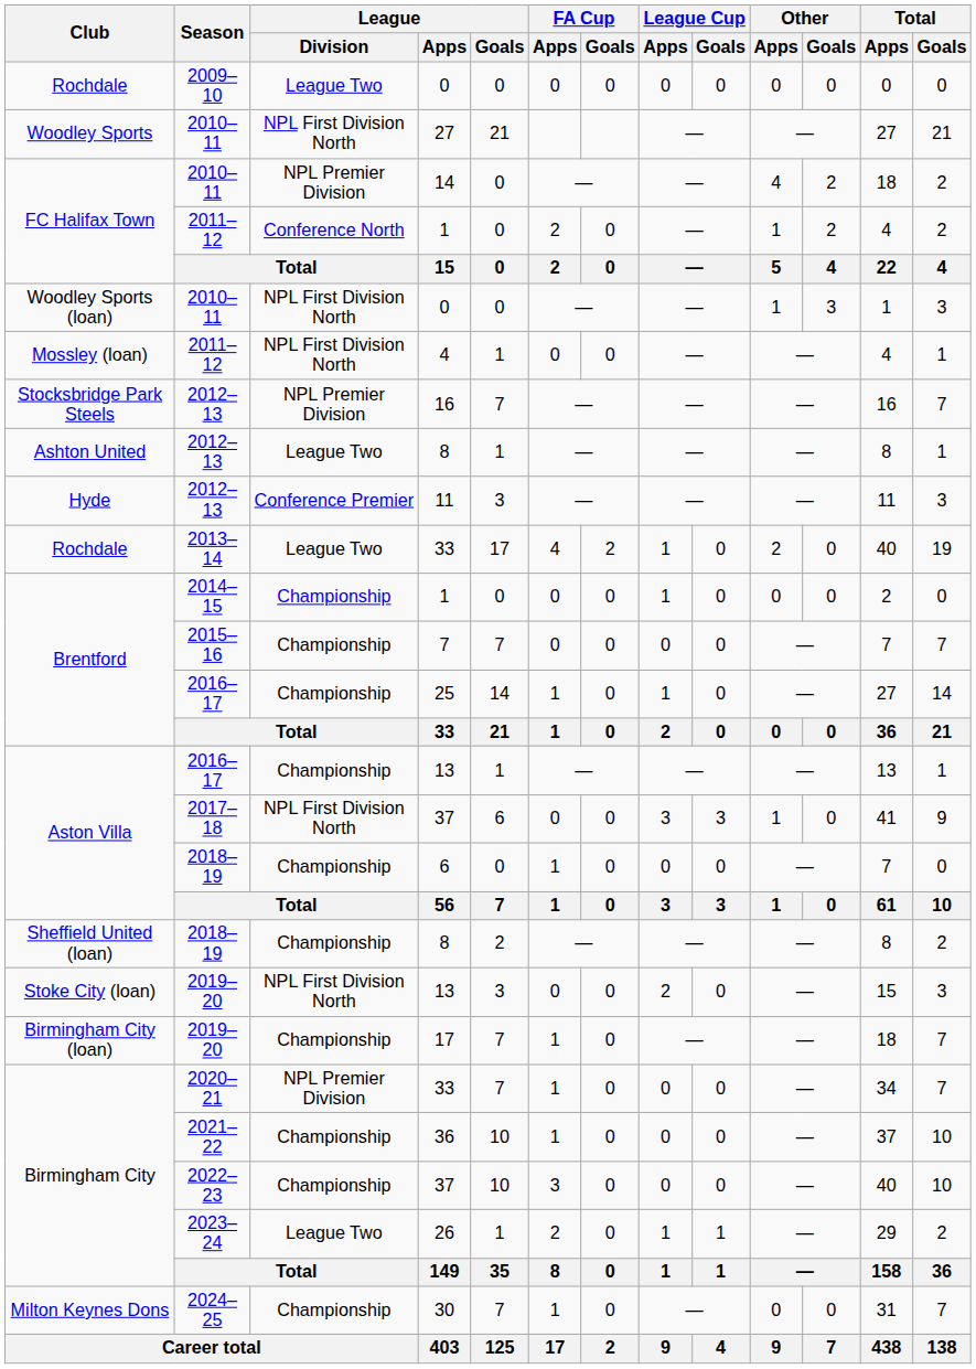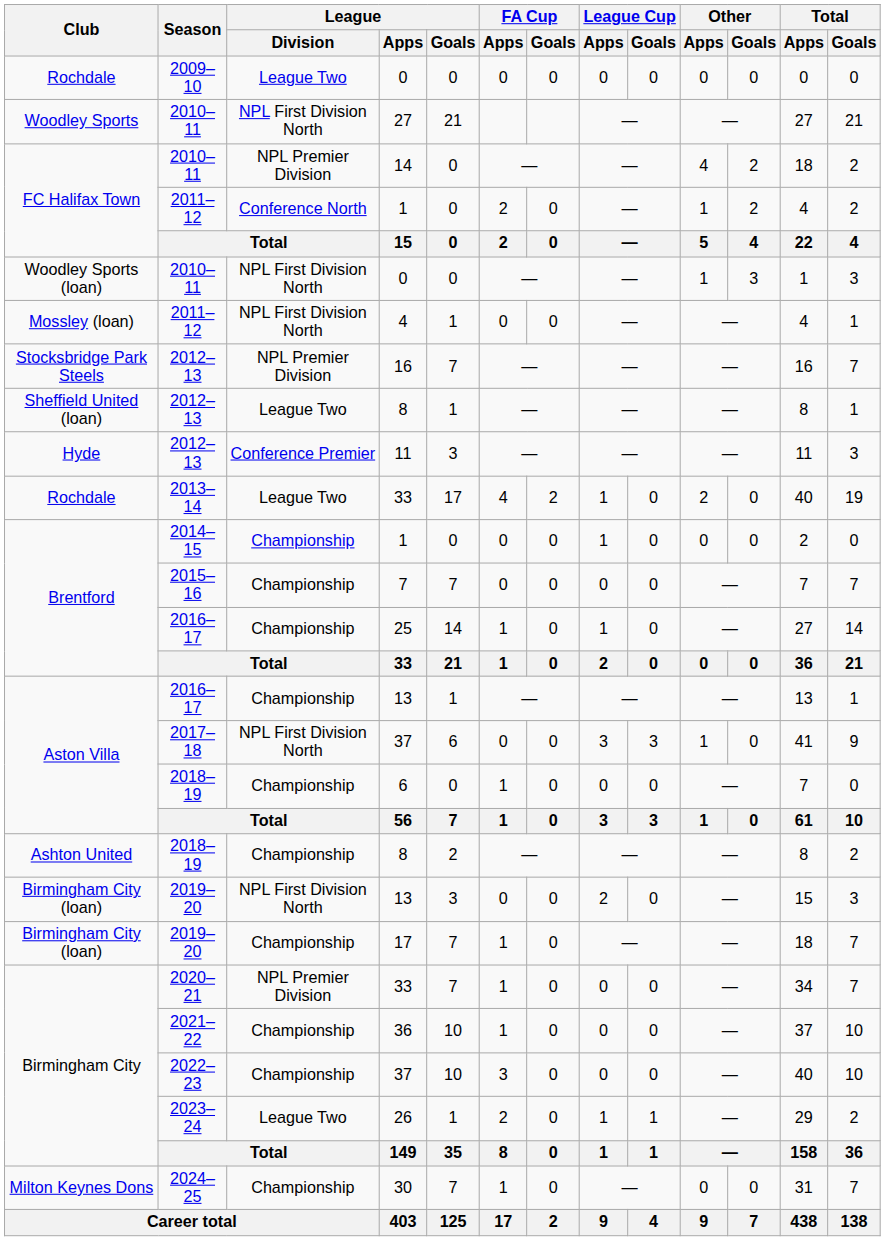2012–13 / 8 | Club: Ashton United -> Sheffield United (loan)
2018–19 / 8 | Club: Sheffield United (loan) -> Ashton United
2019–20 / 13 | Club: Stoke City (loan) -> Birmingham City (loan)
